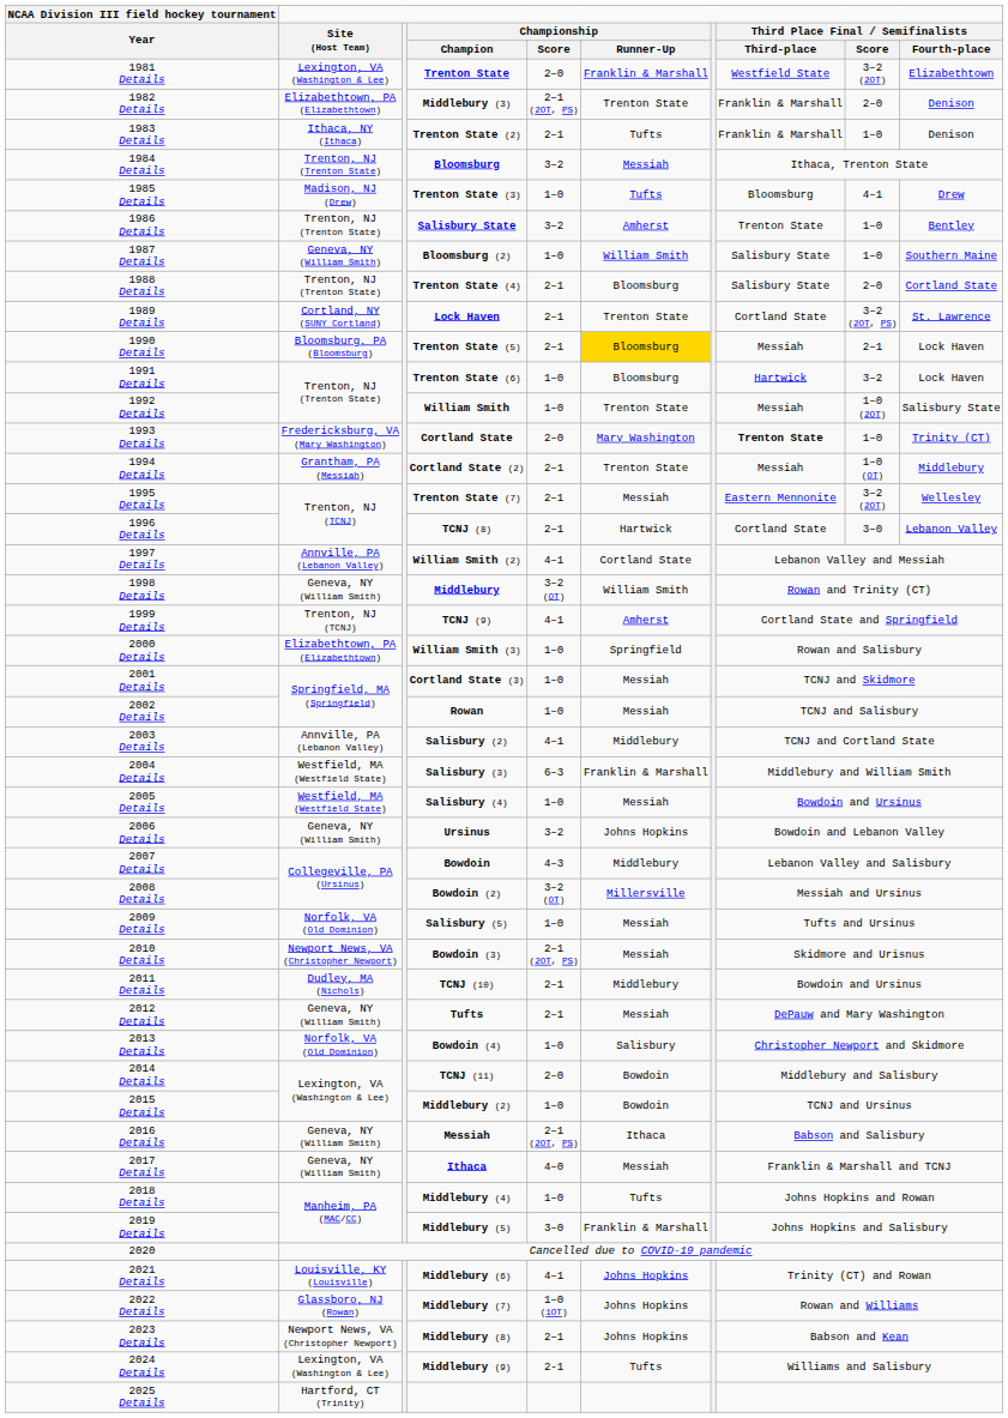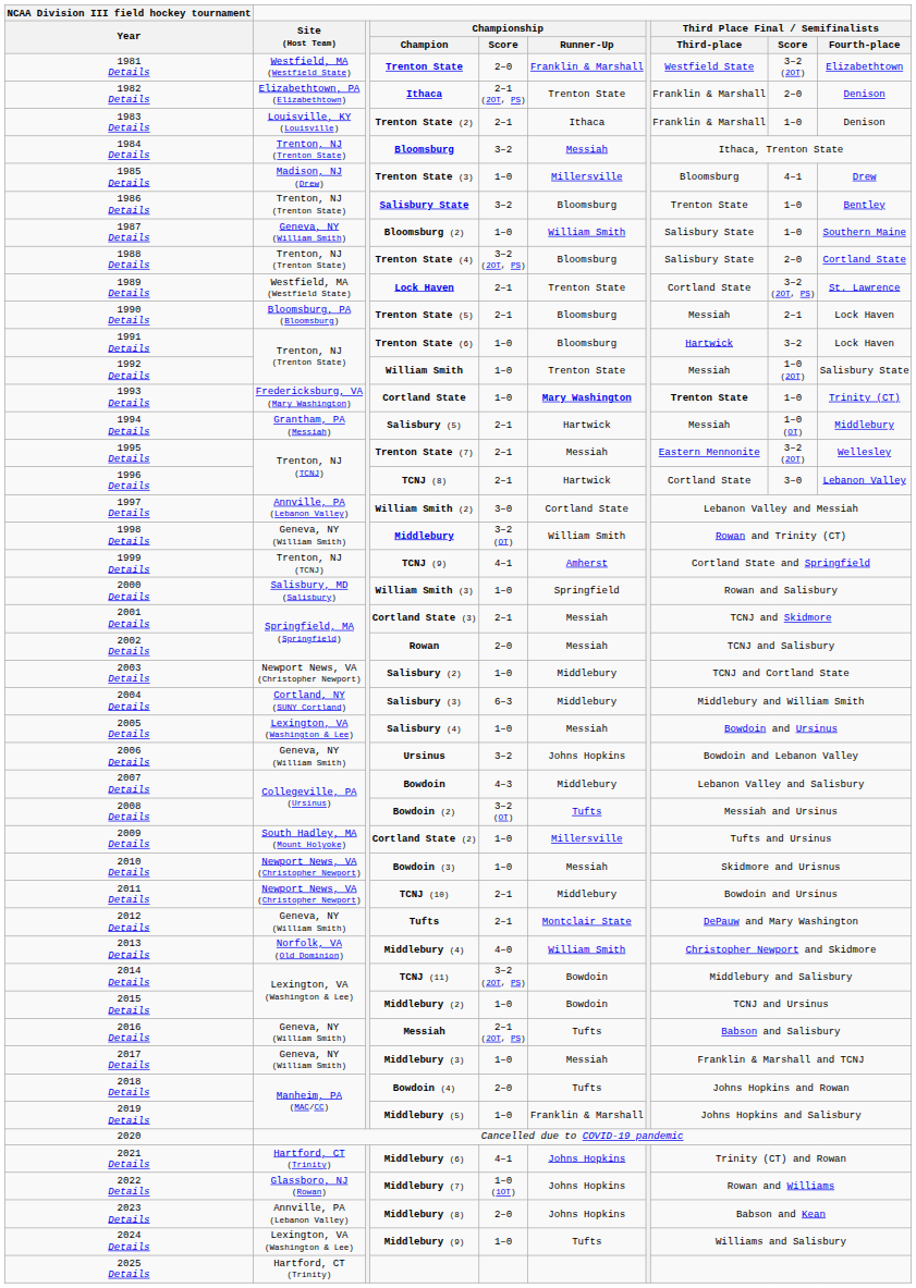1981 Details | Site (Host Team): Lexington, VA (Washington & Lee) -> Westfield, MA (Westfield State)
1982 Details | Championship / Champion: Middlebury (3) -> Ithaca
1983 Details | Site (Host Team): Ithaca, NY (Ithaca) -> Louisville, KY (Louisville)
1983 Details | Championship / Runner-Up: Tufts -> Ithaca
1985 Details | Championship / Runner-Up: Tufts -> Millersville
1986 Details | Championship / Runner-Up: Amherst -> Bloomsburg
1988 Details | Championship / Score: 2–1 -> 3–2 (2OT, PS)
1989 Details | Site (Host Team): Cortland, NY (SUNY Cortland) -> Westfield, MA (Westfield State)
1990 Details | Championship / Runner-Up: gold background -> no background
1993 Details | Championship / Score: 2–0 -> 1–0
1993 Details | Championship / Runner-Up: normal -> bold
1994 Details | Championship / Champion: Cortland State (2) -> Salisbury (5)
1994 Details | Championship / Runner-Up: Trenton State -> Hartwick
1997 Details | Championship / Score: 4–1 -> 3–0
2000 Details | Site (Host Team): Elizabethtown, PA (Elizabethtown) -> Salisbury, MD (Salisbury)
2001 Details | Championship / Score: 1–0 -> 2–1
2002 Details | Championship / Score: 1–0 -> 2–0
2003 Details | Site (Host Team): Annville, PA (Lebanon Valley) -> Newport News, VA (Christopher Newport)
2003 Details | Championship / Score: 4–1 -> 1–0
2004 Details | Site (Host Team): Westfield, MA (Westfield State) -> Cortland, NY (SUNY Cortland)
2004 Details | Championship / Runner-Up: Franklin & Marshall -> Middlebury
2005 Details | Site (Host Team): Westfield, MA (Westfield State) -> Lexington, VA (Washington & Lee)
2008 Details | Championship / Runner-Up: Millersville -> Tufts
2009 Details | Site (Host Team): Norfolk, VA (Old Dominion) -> South Hadley, MA (Mount Holyoke)
2009 Details | Championship / Champion: Salisbury (5) -> Cortland State (2)
2009 Details | Championship / Runner-Up: Messiah -> Millersville
2010 Details | Championship / Score: 2–1 (2OT, PS) -> 1–0
2011 Details | Site (Host Team): Dudley, MA (Nichols) -> Newport News, VA (Christopher Newport)
2012 Details | Championship / Runner-Up: Messiah -> Montclair State
2013 Details | Championship / Champion: Bowdoin (4) -> Middlebury (4)
2013 Details | Championship / Score: 1–0 -> 4–0
2013 Details | Championship / Runner-Up: Salisbury -> William Smith
2014 Details | Championship / Score: 2–0 -> 3–2 (2OT, PS)
2016 Details | Championship / Runner-Up: Ithaca -> Tufts
2017 Details | Championship / Champion: Ithaca -> Middlebury (3)
2017 Details | Championship / Score: 4–0 -> 1–0
2018 Details | Championship / Champion: Middlebury (4) -> Bowdoin (4)
2018 Details | Championship / Score: 1–0 -> 2–0
2019 Details | Championship / Score: 3–0 -> 1–0
2021 Details | Site (Host Team): Louisville, KY (Louisville) -> Hartford, CT (Trinity)
2023 Details | Site (Host Team): Newport News, VA (Christopher Newport) -> Annville, PA (Lebanon Valley)
2023 Details | Championship / Score: 2–1 -> 2–0
2024 Details | Championship / Score: 2-1 -> 1–0
